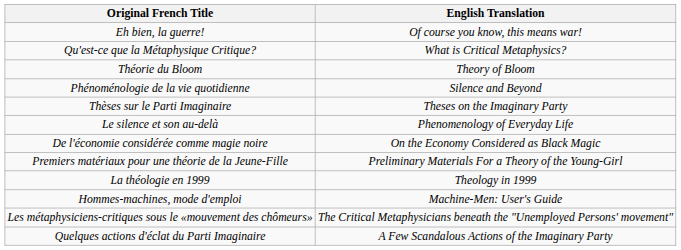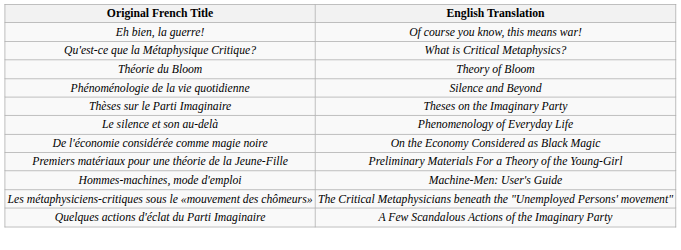- row: La théologie en 1999 | Theology in 1999
